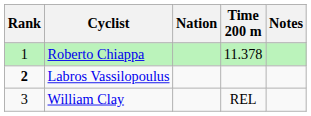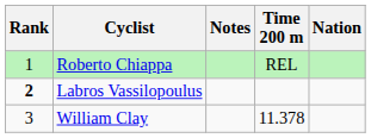columns swapped: Nation <-> Notes
Roberto Chiappa | Time 200 m: 11.378 -> REL
William Clay | Time 200 m: REL -> 11.378
